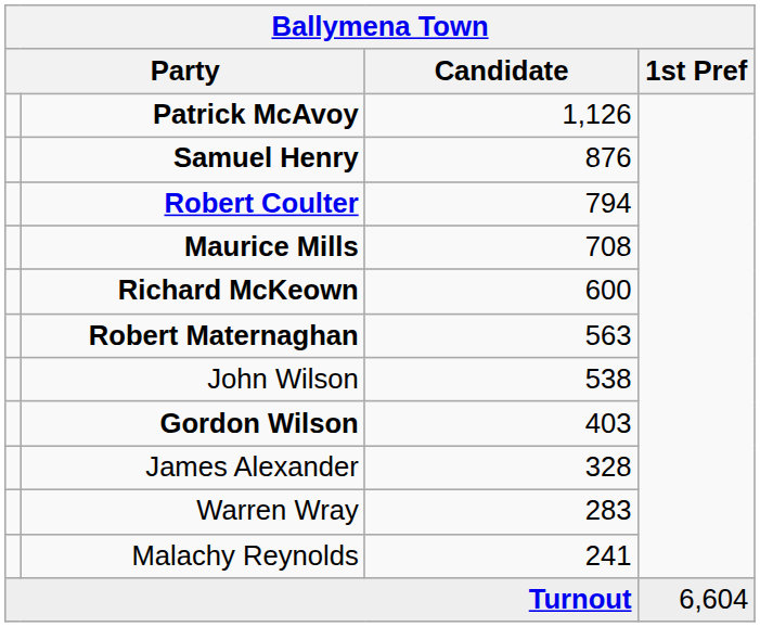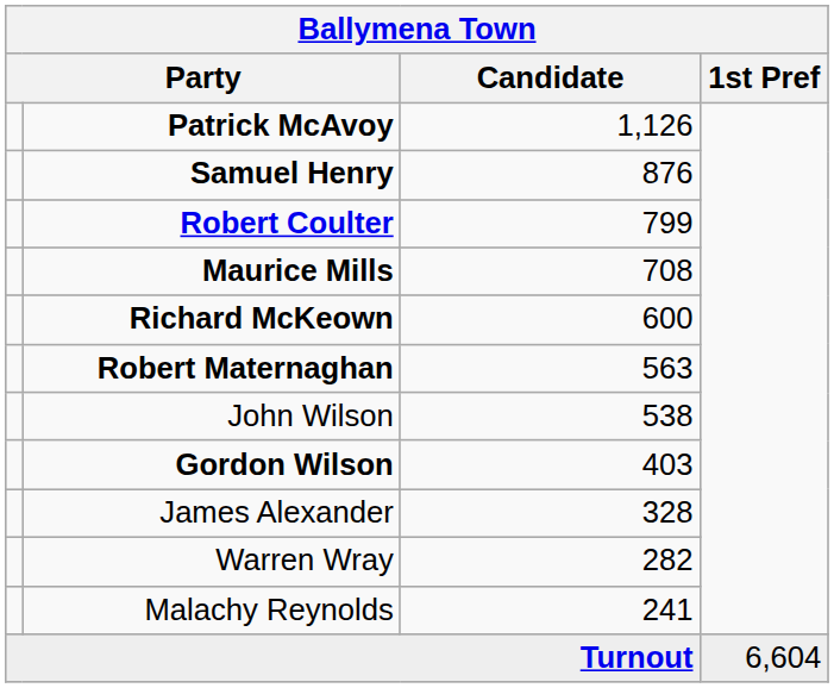Robert Coulter | Candidate: 794 -> 799
Warren Wray | Candidate: 283 -> 282
